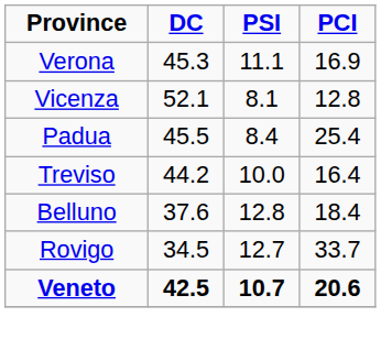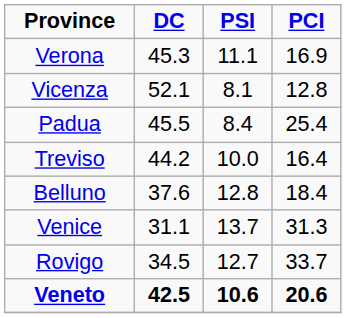+ row: Venice | 31.1 | 13.7 | 31.3
Veneto | PSI: 10.7 -> 10.6
